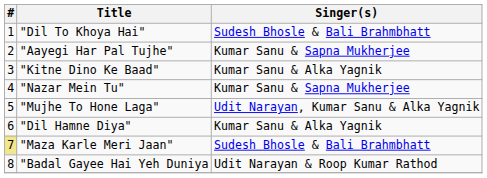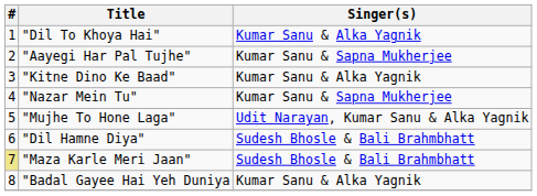"Dil To Khoya Hai" | Singer(s): Sudesh Bhosle & Bali Brahmbhatt -> Kumar Sanu & Alka Yagnik
"Dil Hamne Diya" | Singer(s): Kumar Sanu & Alka Yagnik -> Sudesh Bhosle & Bali Brahmbhatt
"Badal Gayee Hai Yeh Duniya | Singer(s): Udit Narayan & Roop Kumar Rathod -> Kumar Sanu & Alka Yagnik
